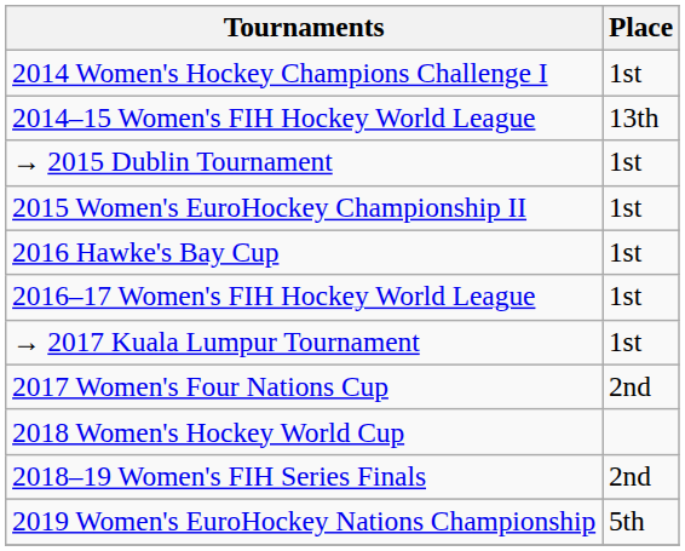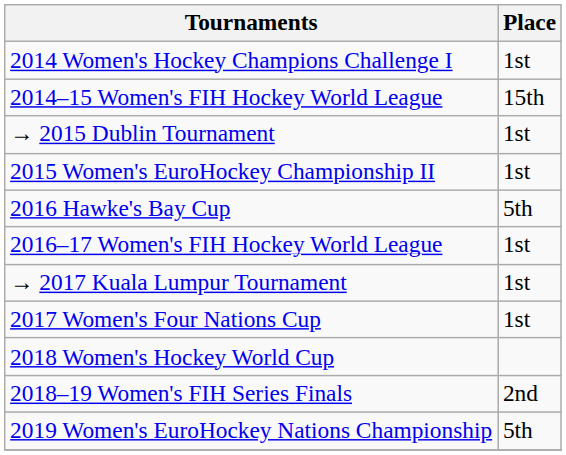2014–15 Women's FIH Hockey World League | Place: 13th -> 15th
2016 Hawke's Bay Cup | Place: 1st -> 5th
2017 Women's Four Nations Cup | Place: 2nd -> 1st
